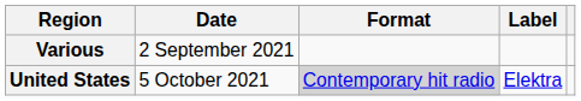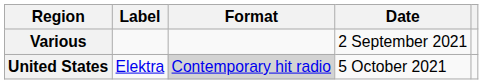columns swapped: Date <-> Label
